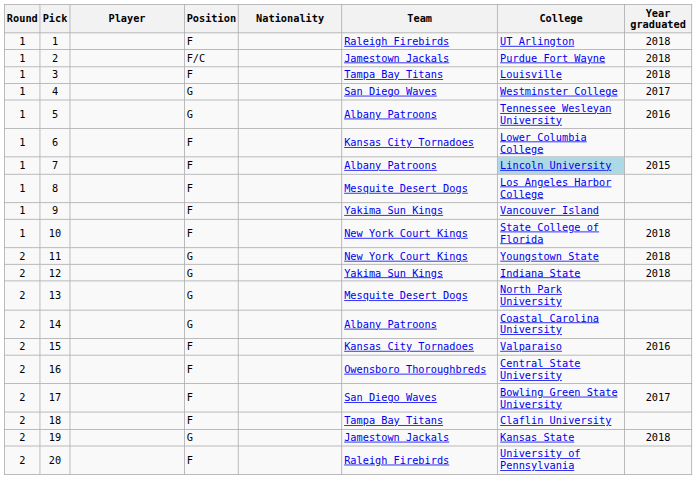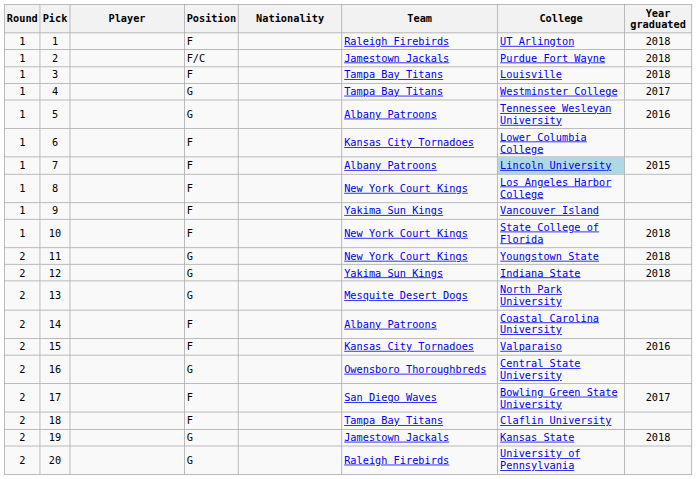4 | Team: San Diego Waves -> Tampa Bay Titans
8 | Team: Mesquite Desert Dogs -> New York Court Kings
14 | Position: G -> F
16 | Position: F -> G
20 | Position: F -> G
